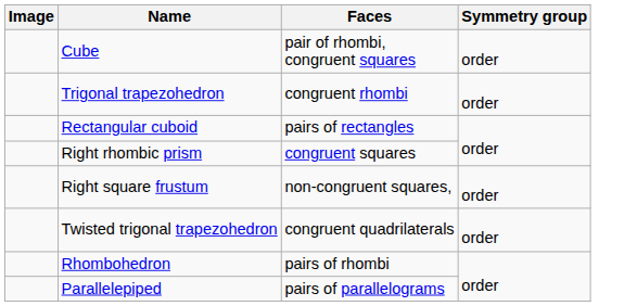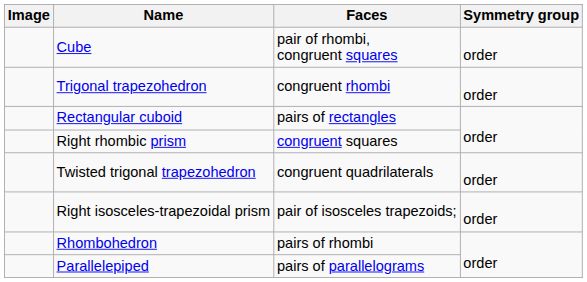- row: Right square frustum | non-congruent squares, | order
+ row: Right isosceles-trapezoidal prism | pair of isosceles trapezoids; | order
